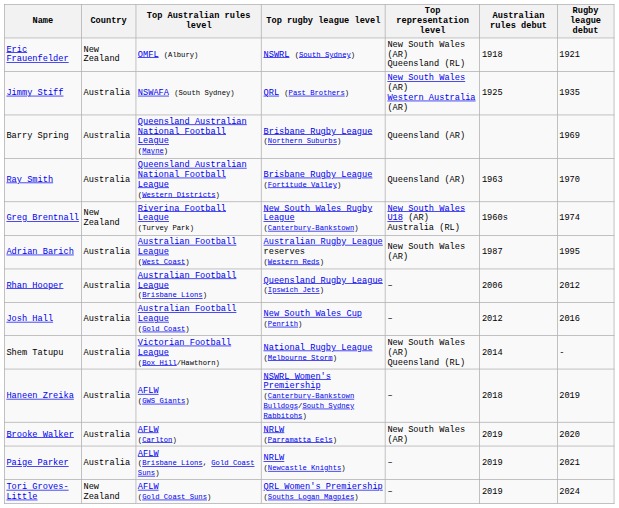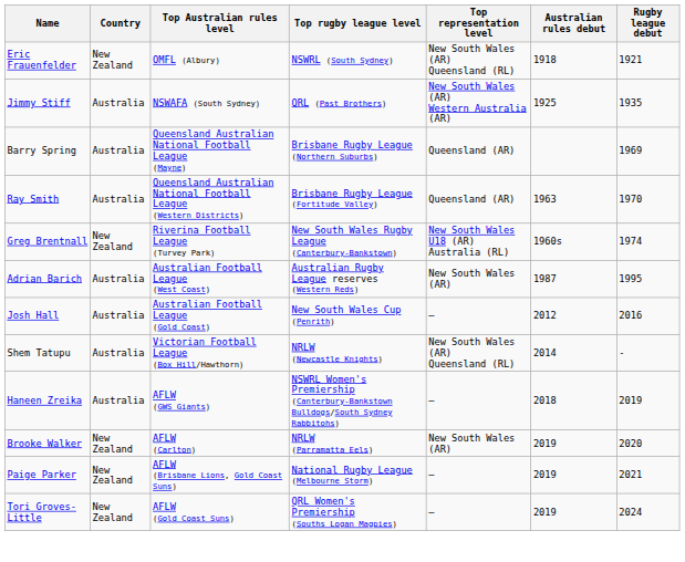- row: Rhan Hooper | Australia | Australian Football League (Brisbane Lions) | Queensland Rugby League (Ipswich Jets) | – | 2006 | 2012
Shem Tatupu | Top rugby league level: National Rugby League (Melbourne Storm) -> NRLW (Newcastle Knights)
Brooke Walker | Country: Australia -> New Zealand
Paige Parker | Country: Australia -> New Zealand
Paige Parker | Top rugby league level: NRLW (Newcastle Knights) -> National Rugby League (Melbourne Storm)
